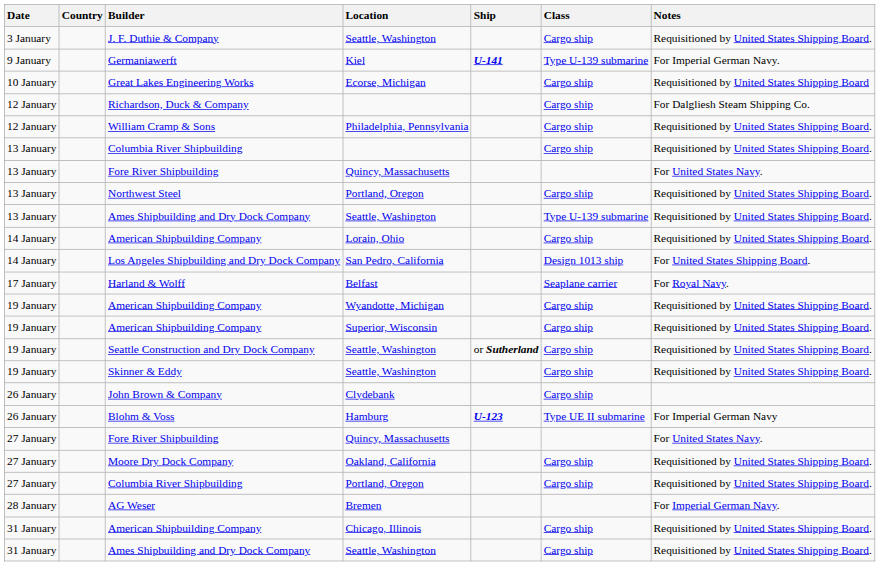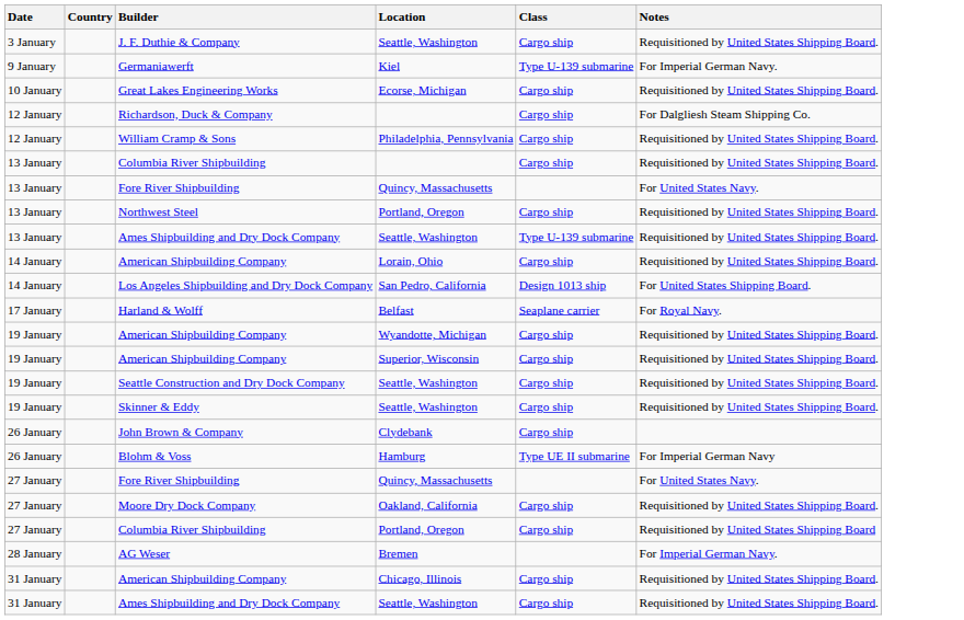- column: Ship | U-141 | or Sutherland | U-123
Great Lakes Engineering Works | Notes: Requisitioned by United States Shipping Board -> Requisitioned by United States Shipping Board.
27 January / Columbia River Shipbuilding | Notes: Requisitioned by United States Shipping Board. -> Requisitioned by United States Shipping Board
